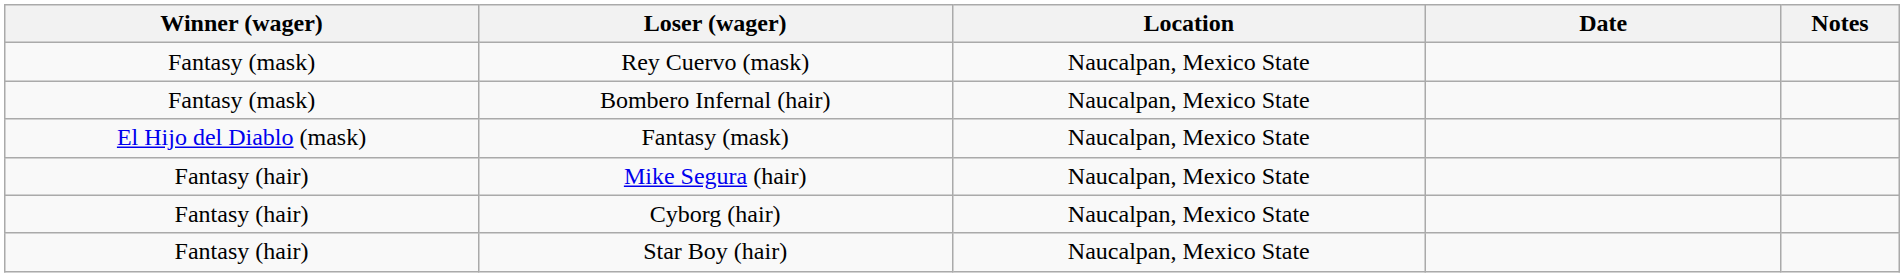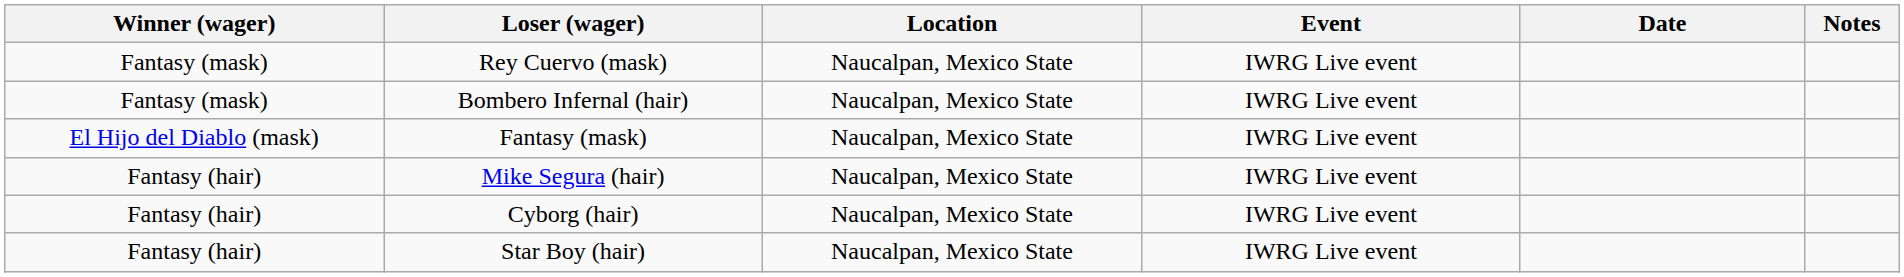+ column: Event | IWRG Live event | IWRG Live event | IWRG Live event | IWRG Live event | IWRG Live event | IWRG Live event
